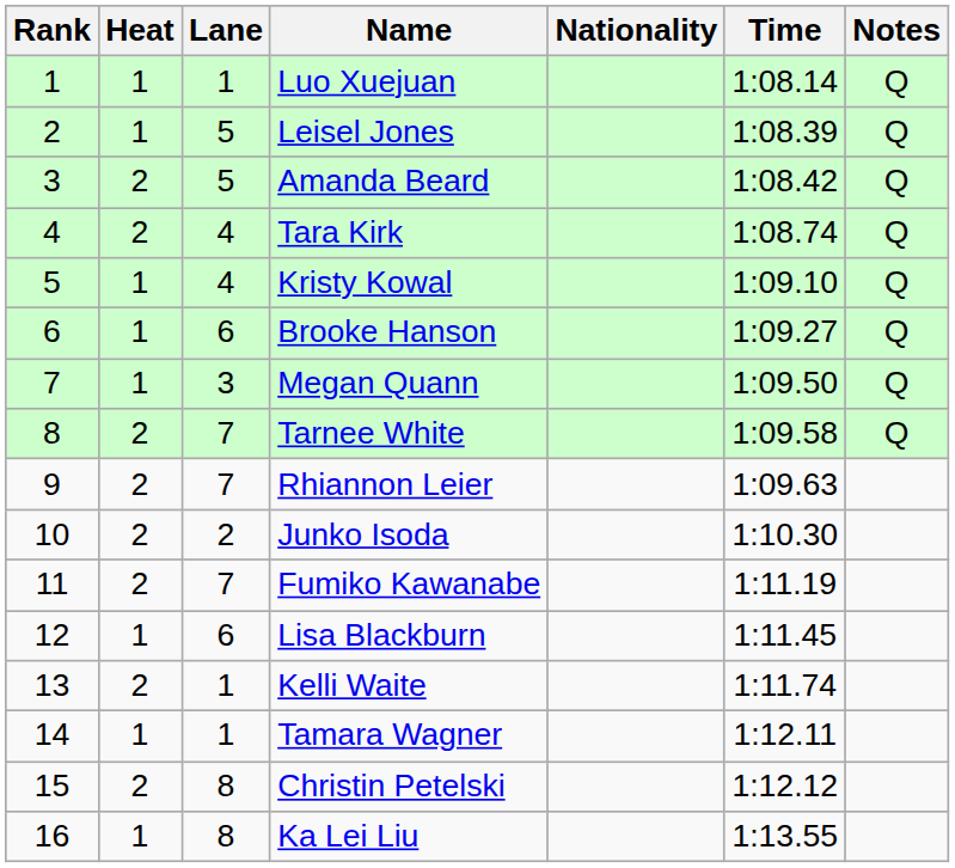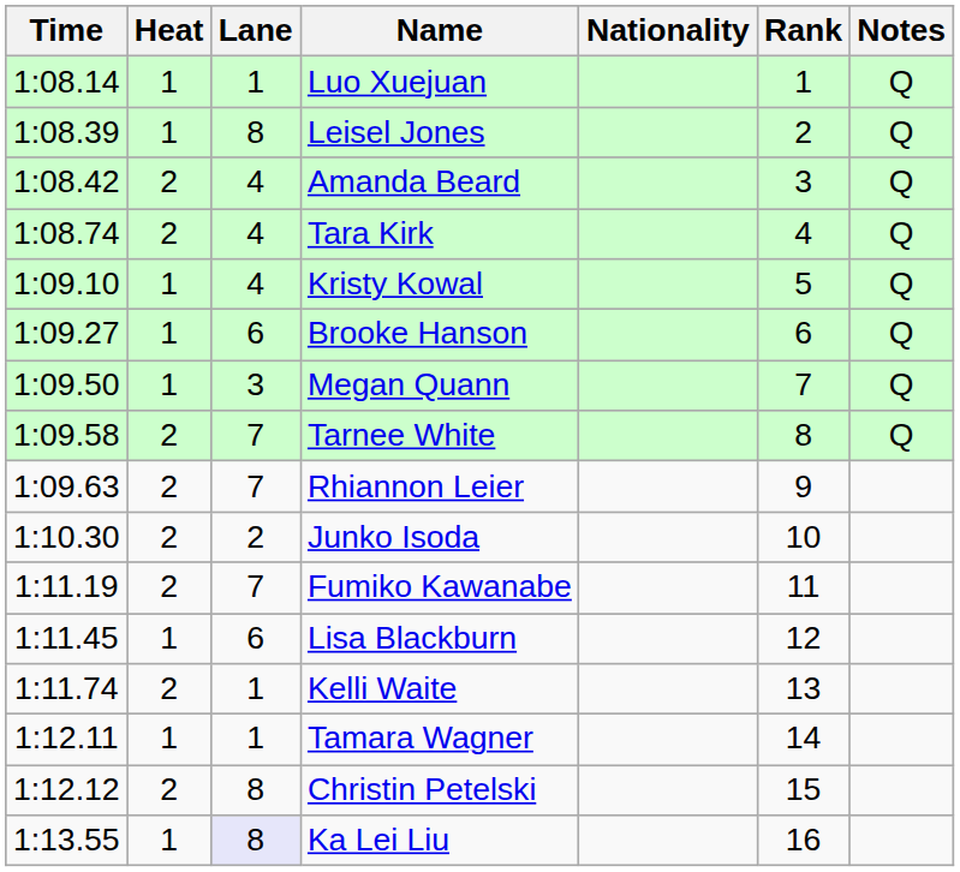columns swapped: Rank <-> Time
Leisel Jones | Lane: 5 -> 8
Amanda Beard | Lane: 5 -> 4
Ka Lei Liu | Lane: no background -> lavender background
